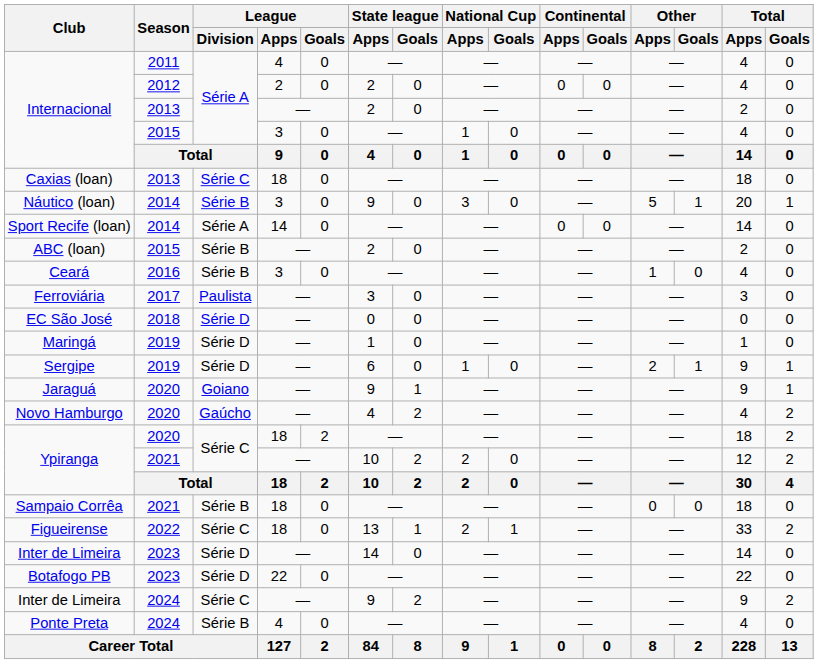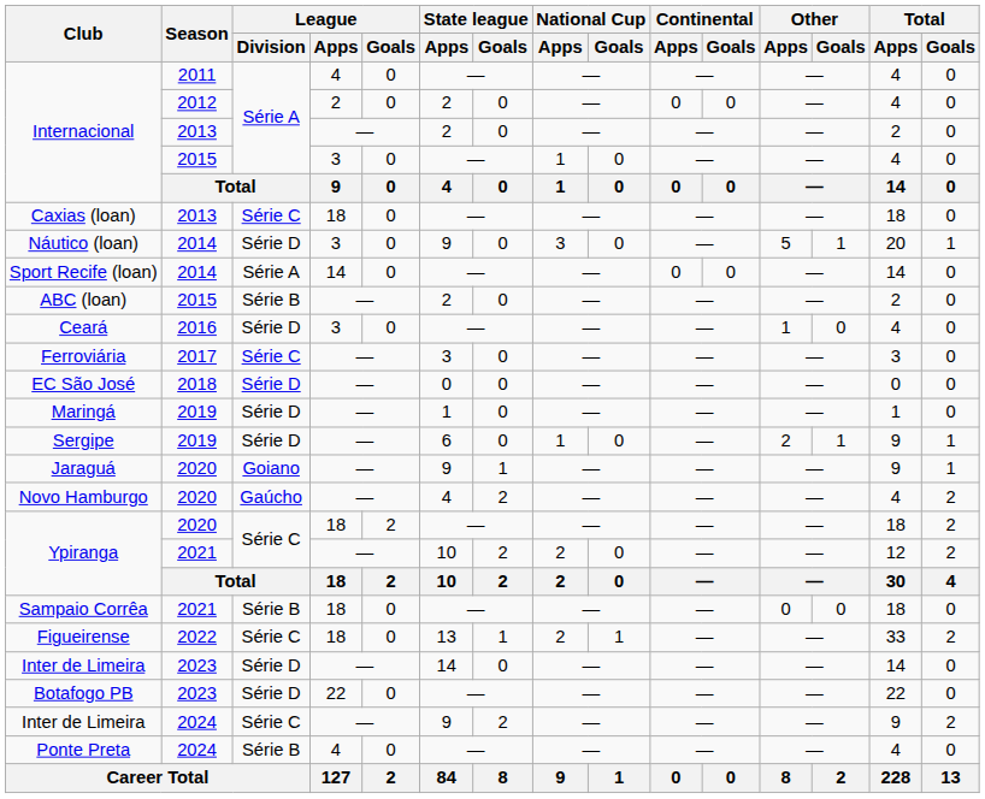Náutico (loan) | League / Division: Série B -> Série D
Ceará | League / Division: Série B -> Série D
Ferroviária | League / Division: Paulista -> Série C
